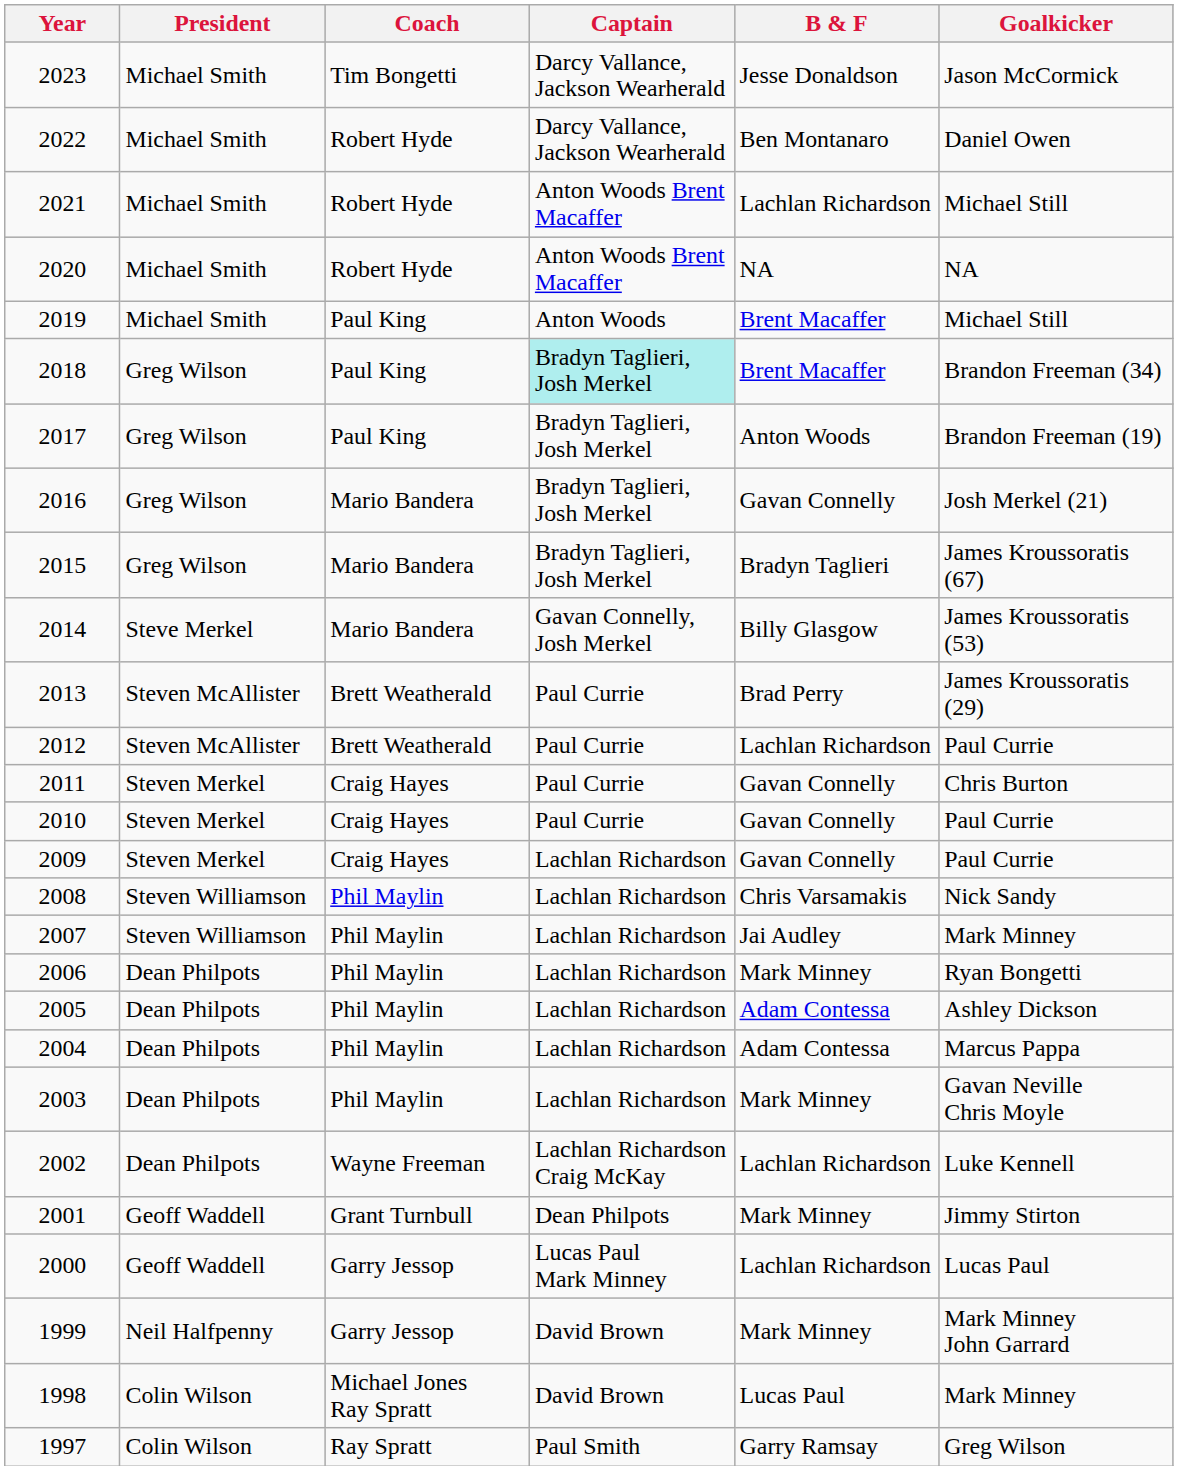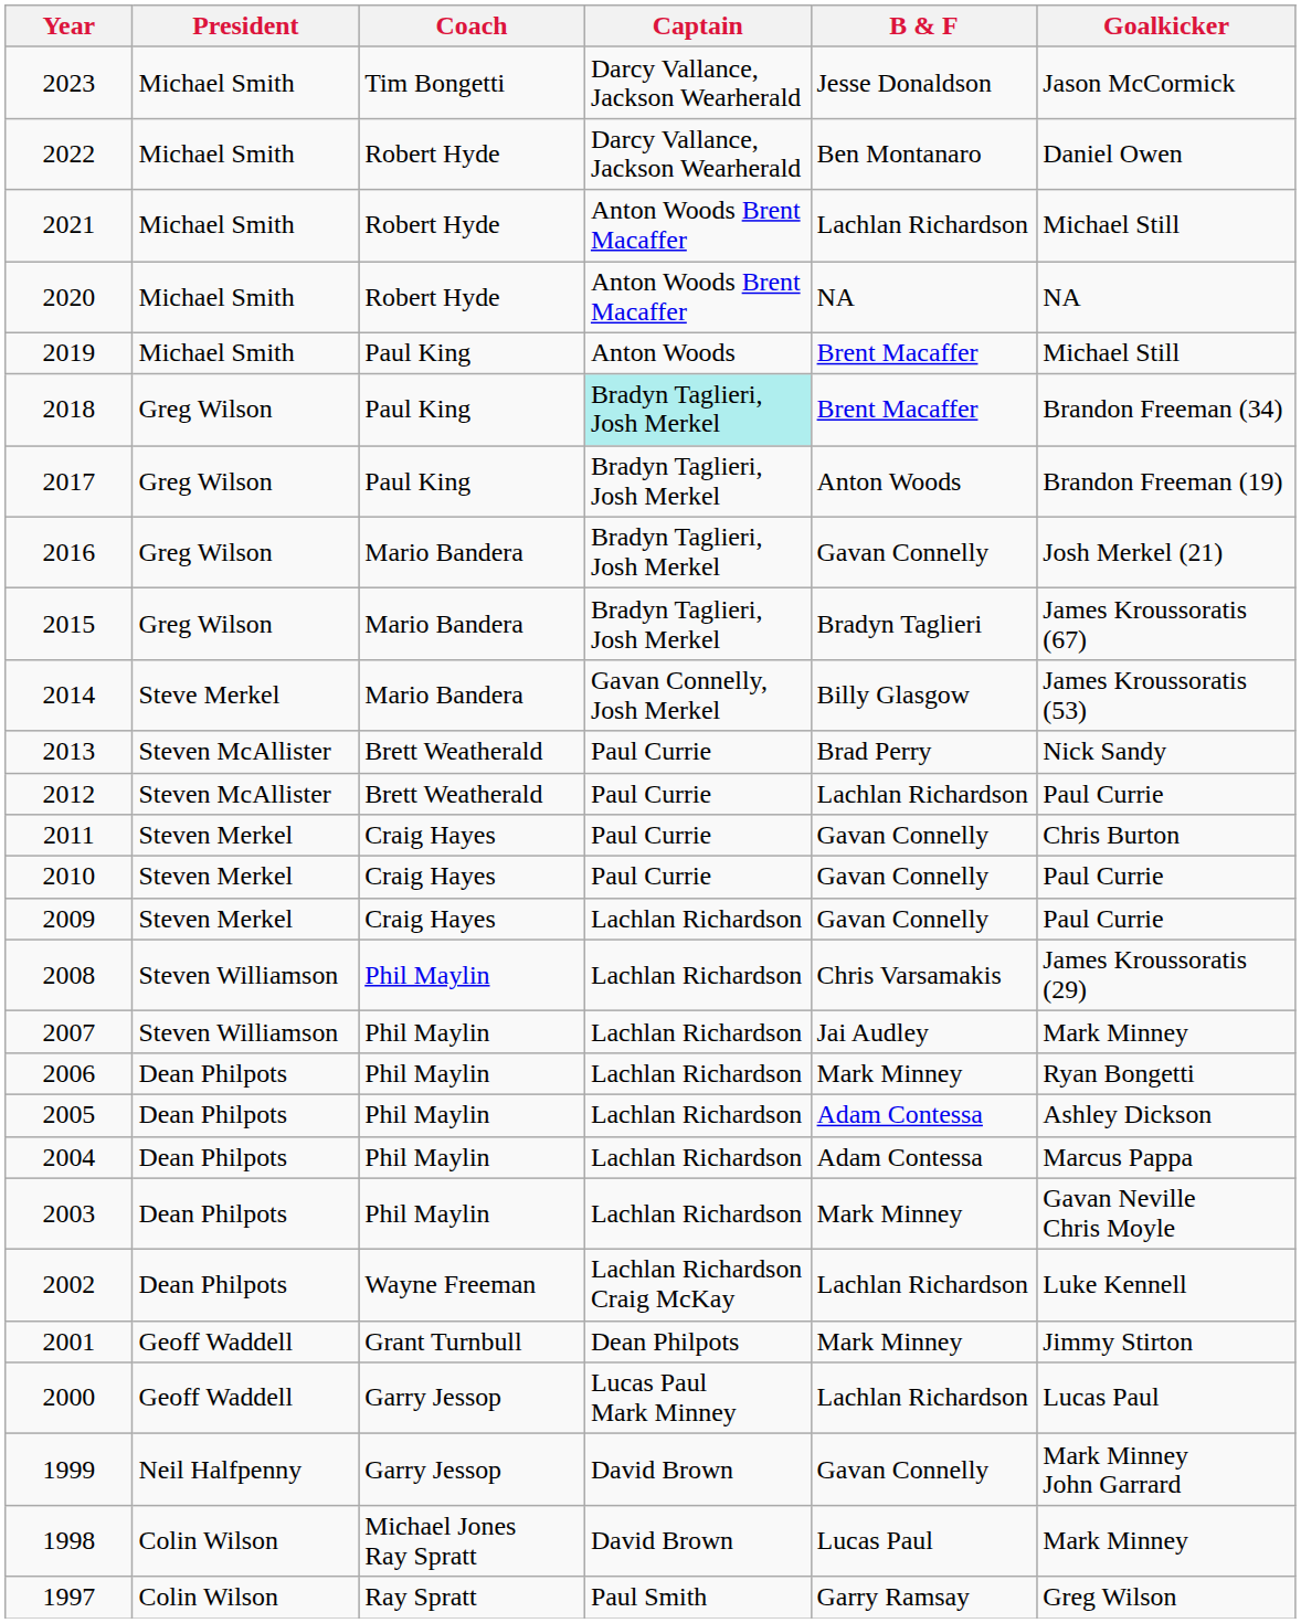2013 | Goalkicker: James Kroussoratis (29) -> Nick Sandy
2008 | Goalkicker: Nick Sandy -> James Kroussoratis (29)
1999 | B & F: Mark Minney -> Gavan Connelly
